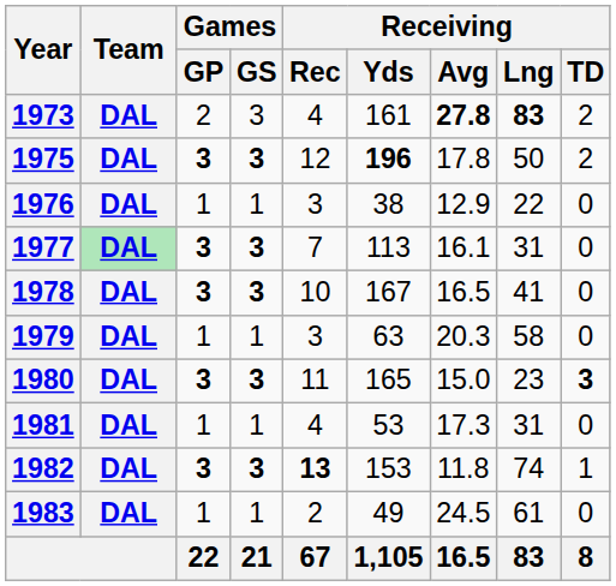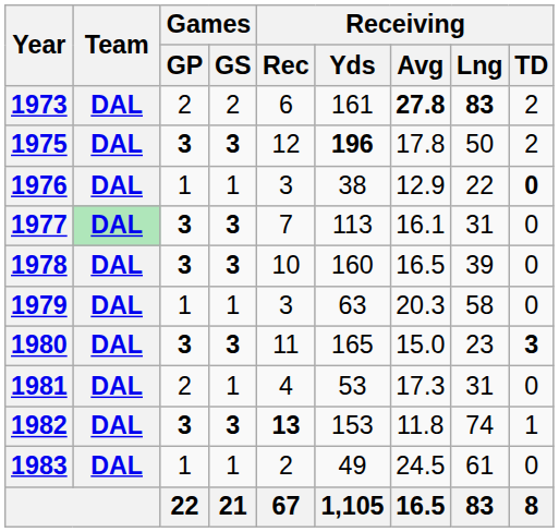1973 | Games / GS: 3 -> 2
1973 | Receiving / Rec: 4 -> 6
1976 | Receiving / TD: normal -> bold
1978 | Receiving / Yds: 167 -> 160
1978 | Receiving / Lng: 41 -> 39
1981 | Games / GP: 1 -> 2
